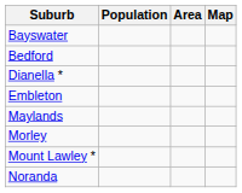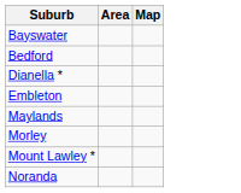- column: Population
